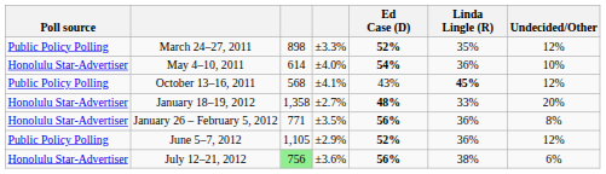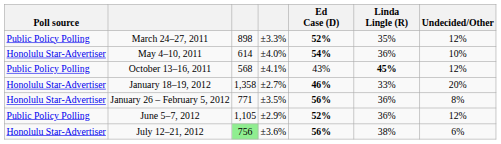January 18–19, 2012 | Ed Case (D): 48% -> 46%
